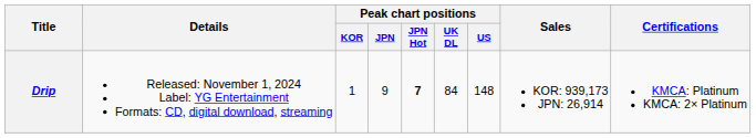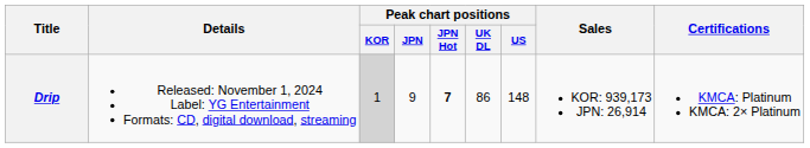Drip | Peak chart positions / KOR: no background -> lightgrey background
Drip | Peak chart positions / UK DL: 84 -> 86
